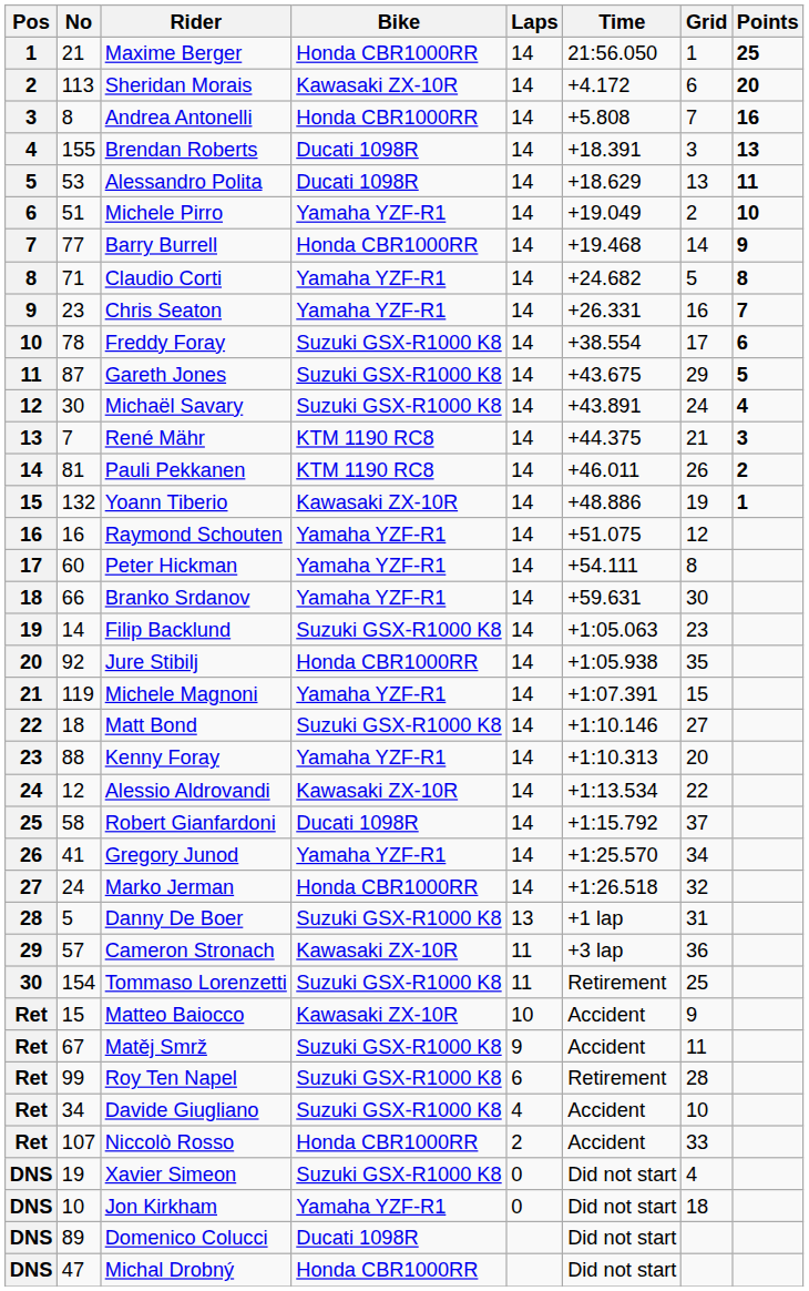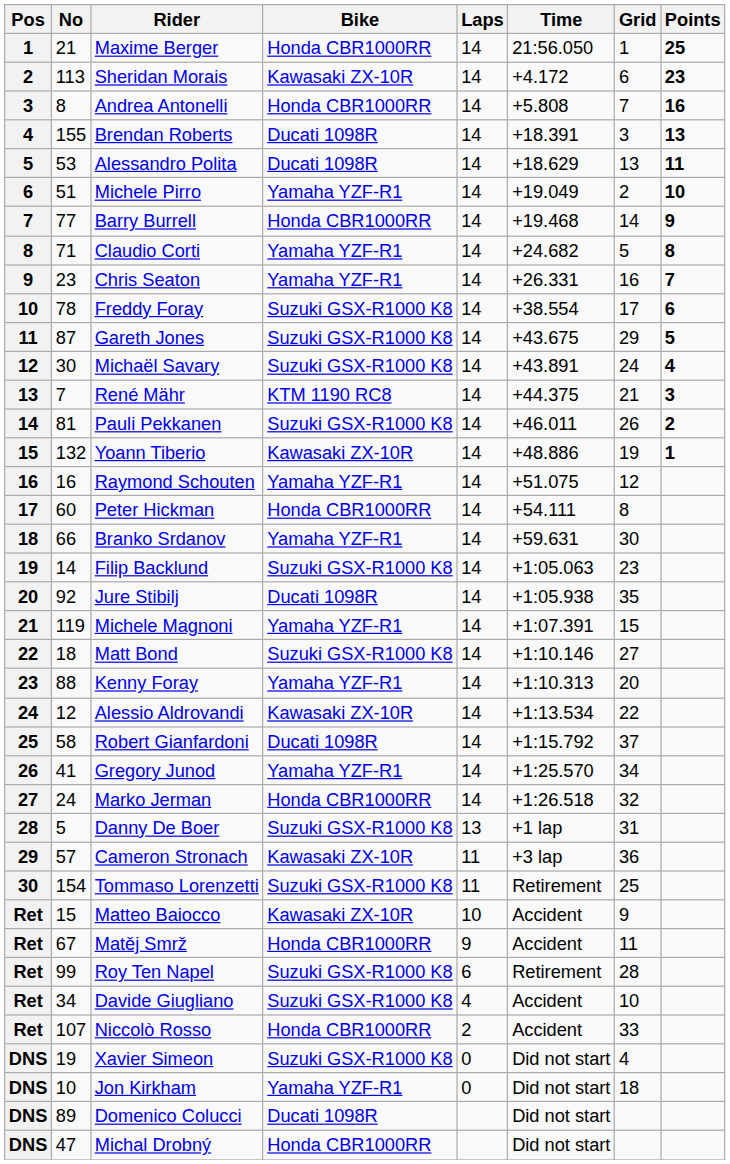Sheridan Morais | Points: 20 -> 23
Pauli Pekkanen | Bike: KTM 1190 RC8 -> Suzuki GSX-R1000 K8
Peter Hickman | Bike: Yamaha YZF-R1 -> Honda CBR1000RR
Jure Stibilj | Bike: Honda CBR1000RR -> Ducati 1098R
Matěj Smrž | Bike: Suzuki GSX-R1000 K8 -> Honda CBR1000RR
